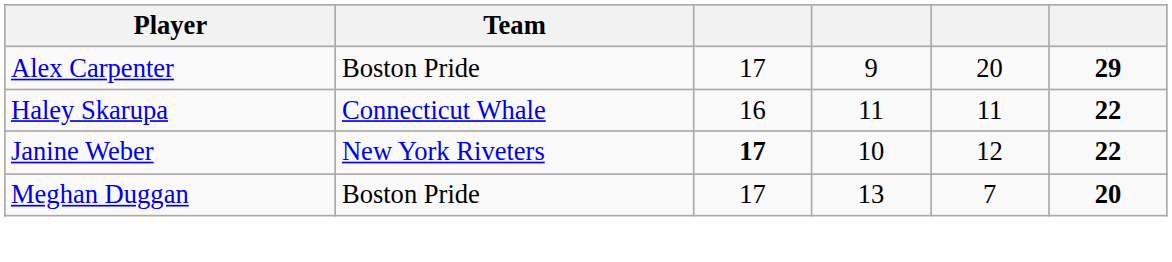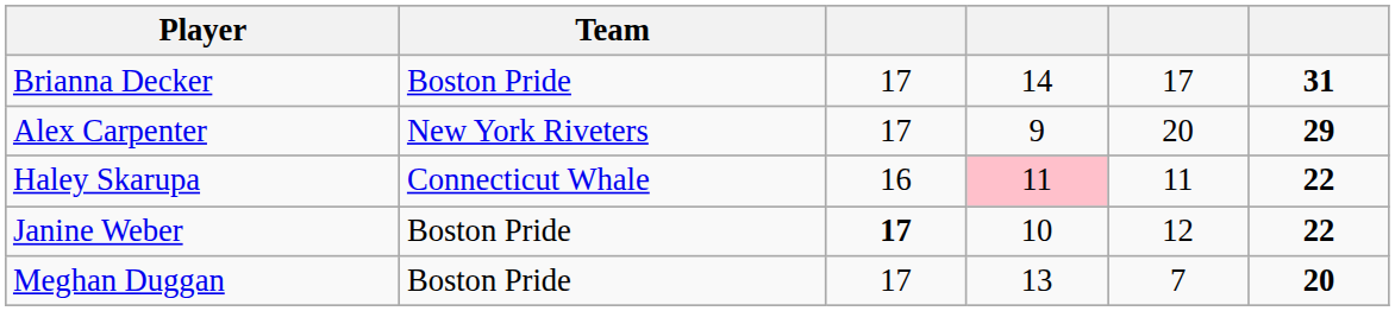+ row: Brianna Decker | Boston Pride | 17 | 14 | 17 | 31
Alex Carpenter | Team: Boston Pride -> New York Riveters
Haley Skarupa | column 4: no background -> pink background
Janine Weber | Team: New York Riveters -> Boston Pride
